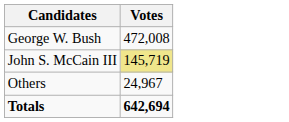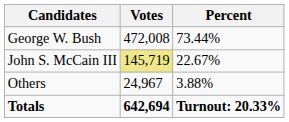+ column: Percent | 73.44% | 22.67% | 3.88% | Turnout: 20.33%
